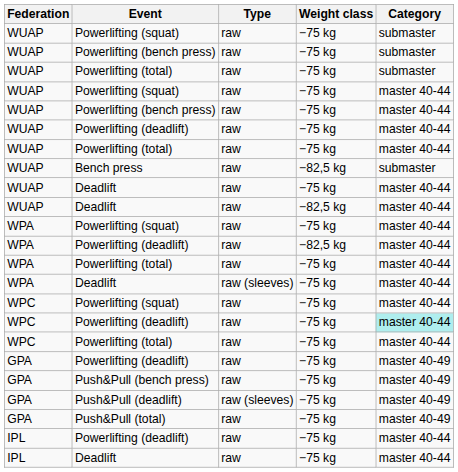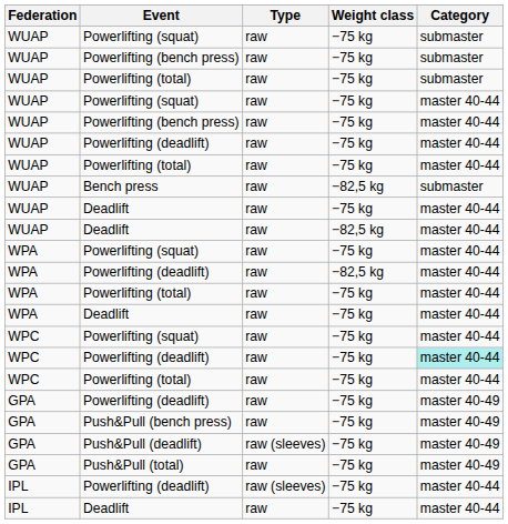WPA / Deadlift | Type: raw (sleeves) -> raw
IPL / Powerlifting (deadlift) | Type: raw -> raw (sleeves)
